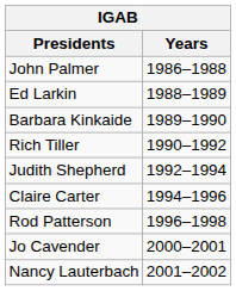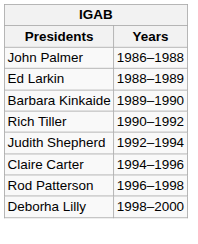+ row: Deborha Lilly | 1998–2000
- row: Jo Cavender | 2000–2001
- row: Nancy Lauterbach | 2001–2002
